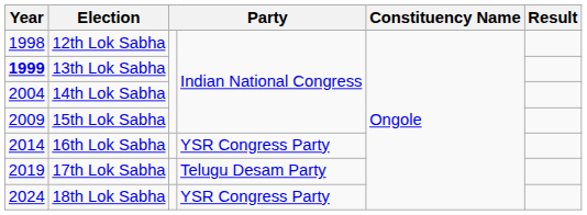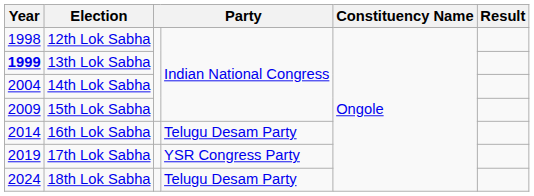16th Lok Sabha | column 4: YSR Congress Party -> Telugu Desam Party
17th Lok Sabha | column 4: Telugu Desam Party -> YSR Congress Party
18th Lok Sabha | column 4: YSR Congress Party -> Telugu Desam Party
